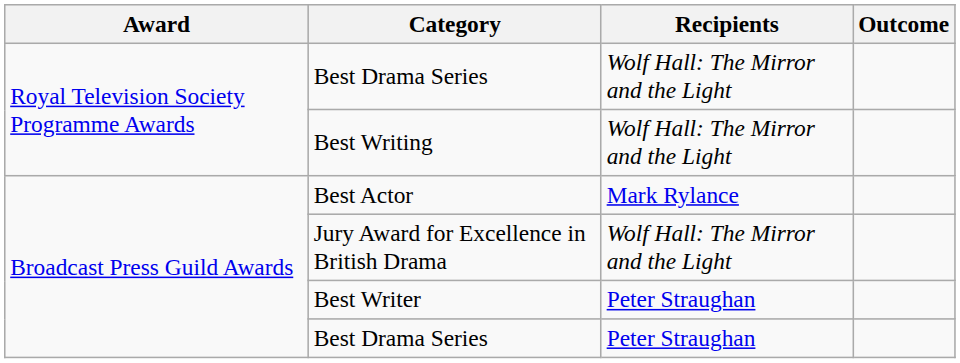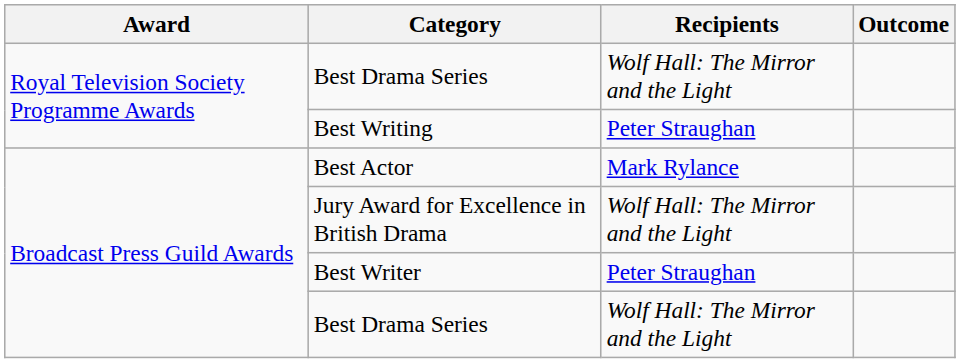Best Writing | Recipients: Wolf Hall: The Mirror and the Light -> Peter Straughan
Broadcast Press Guild Awards / Best Drama Series | Recipients: Peter Straughan -> Wolf Hall: The Mirror and the Light
